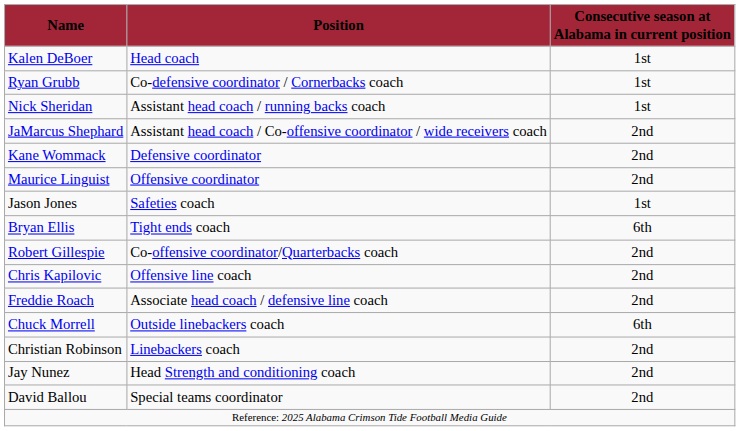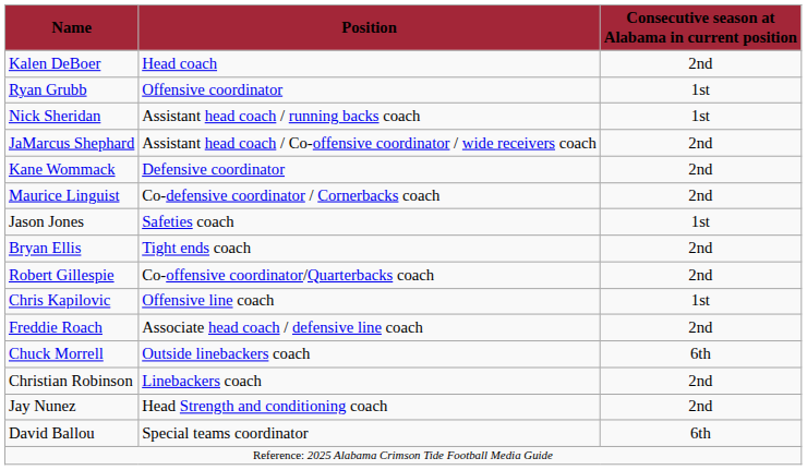Kalen DeBoer | Consecutive season at Alabama in current position: 1st -> 2nd
Ryan Grubb | Position: Co-defensive coordinator / Cornerbacks coach -> Offensive coordinator
Maurice Linguist | Position: Offensive coordinator -> Co-defensive coordinator / Cornerbacks coach
Bryan Ellis | Consecutive season at Alabama in current position: 6th -> 2nd
Chris Kapilovic | Consecutive season at Alabama in current position: 2nd -> 1st
David Ballou | Consecutive season at Alabama in current position: 2nd -> 6th
